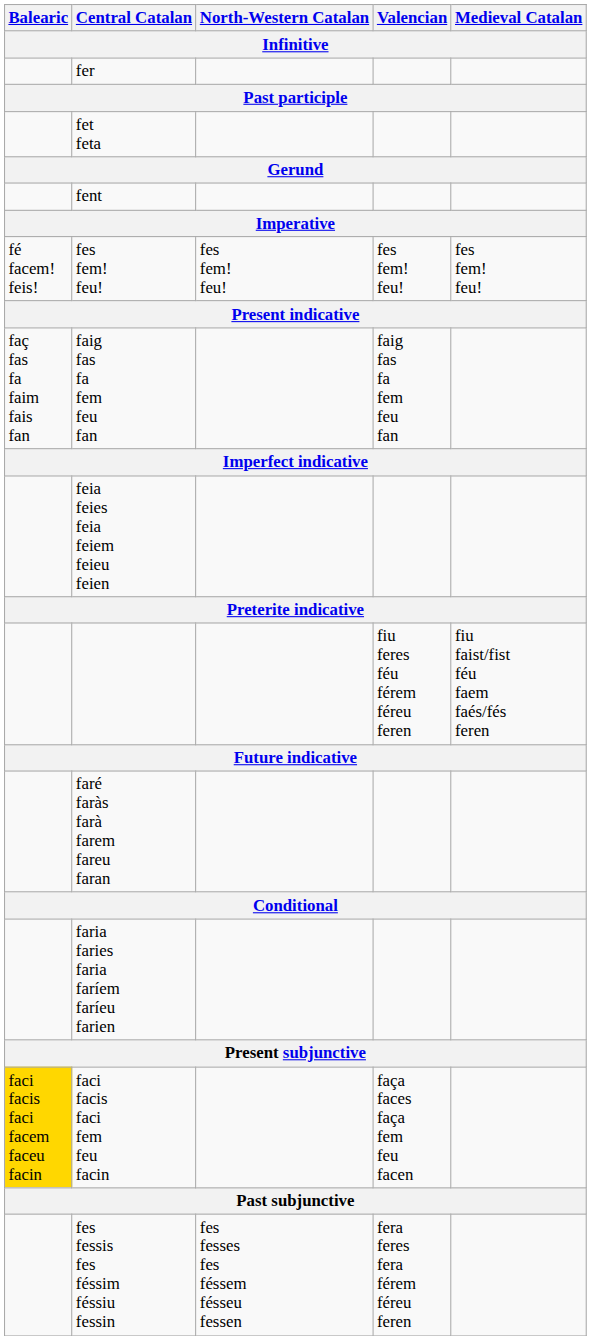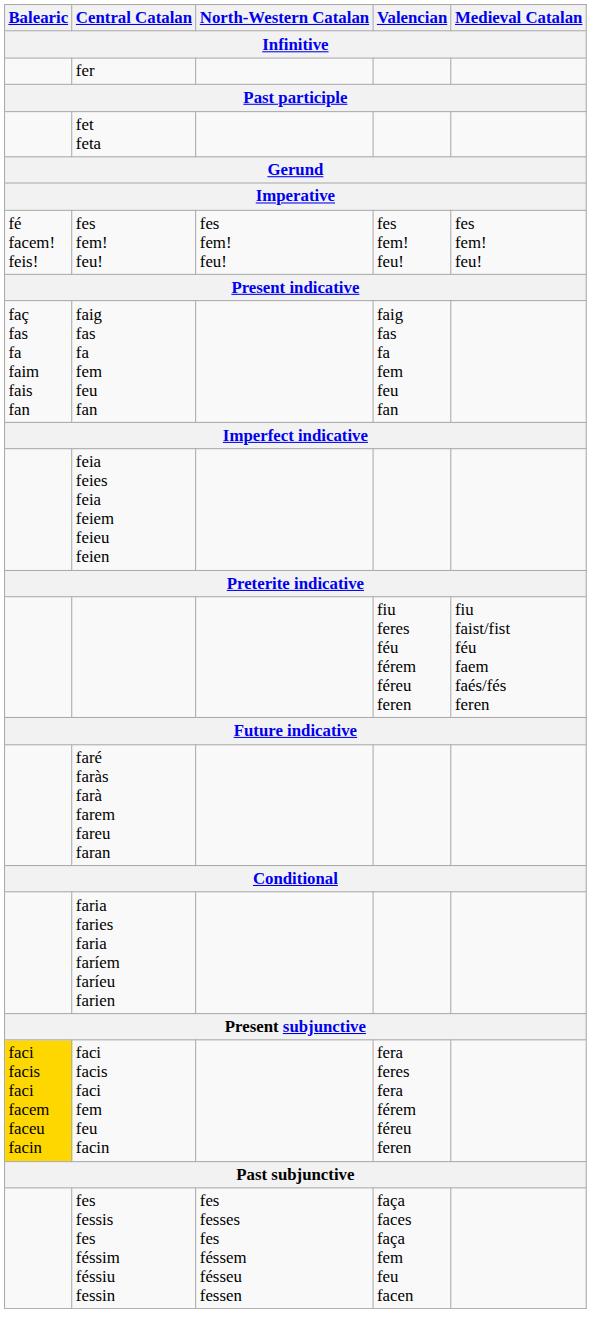- row: fent
faci facis faci fem feu facin | Valencian: faça faces faça fem feu facen -> fera feres fera férem féreu feren
fes fessis fes féssim féssiu fessin | Valencian: fera feres fera férem féreu feren -> faça faces faça fem feu facen
